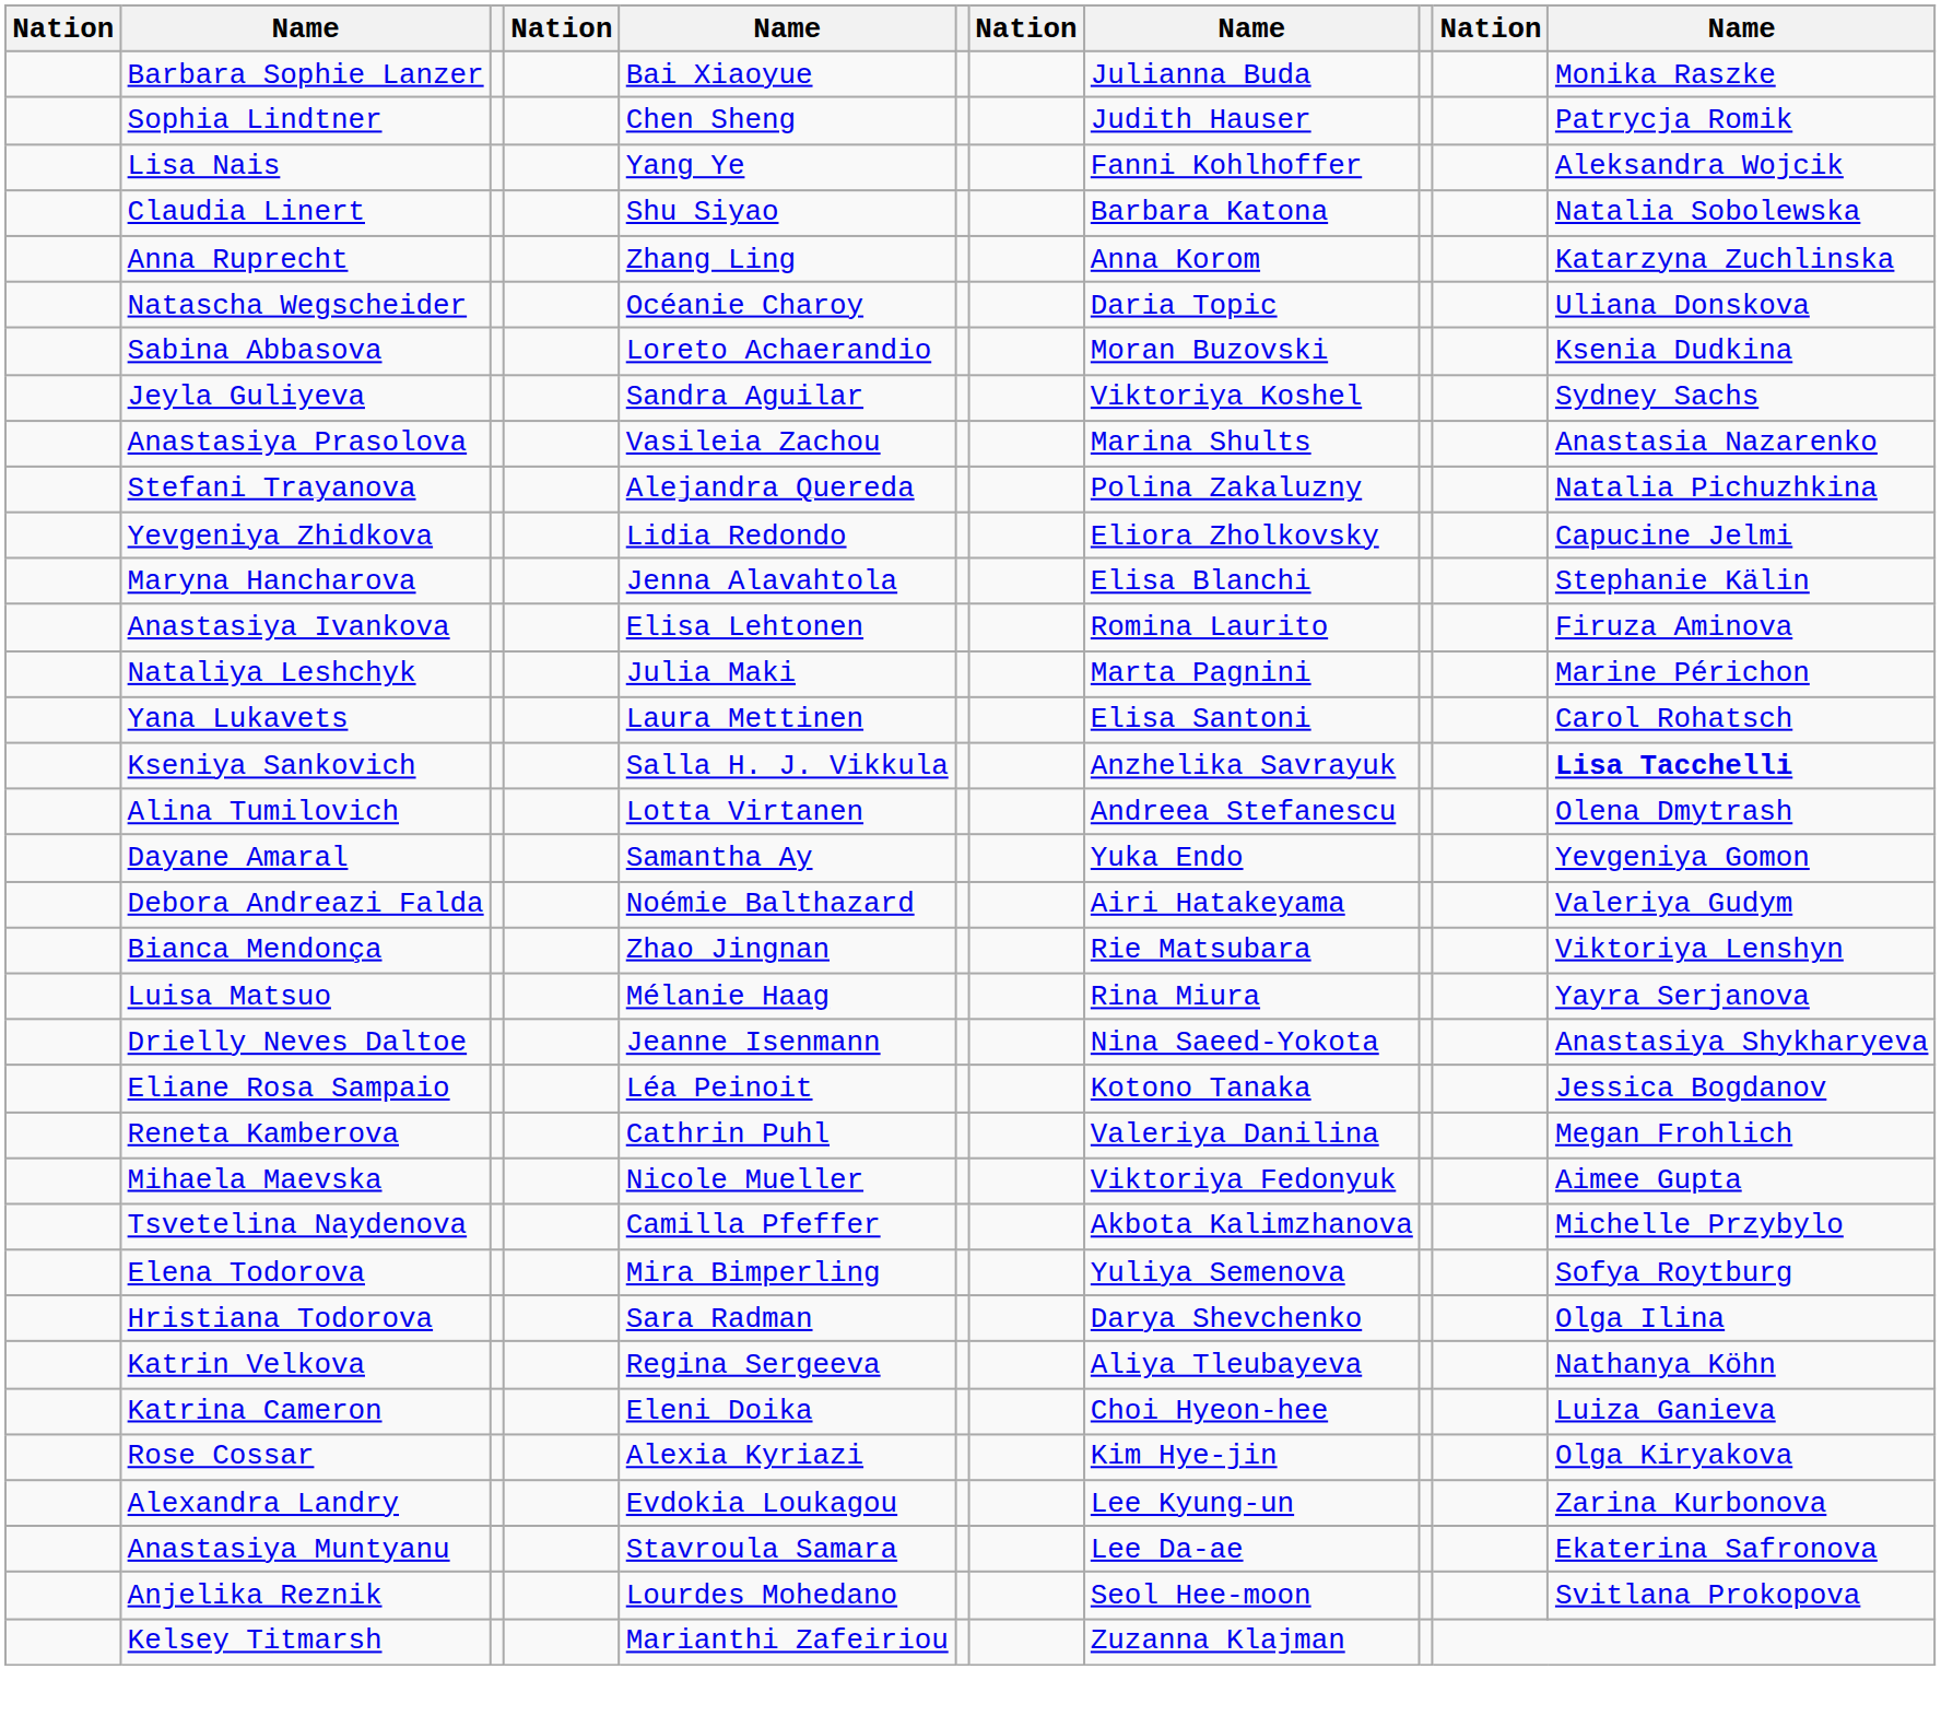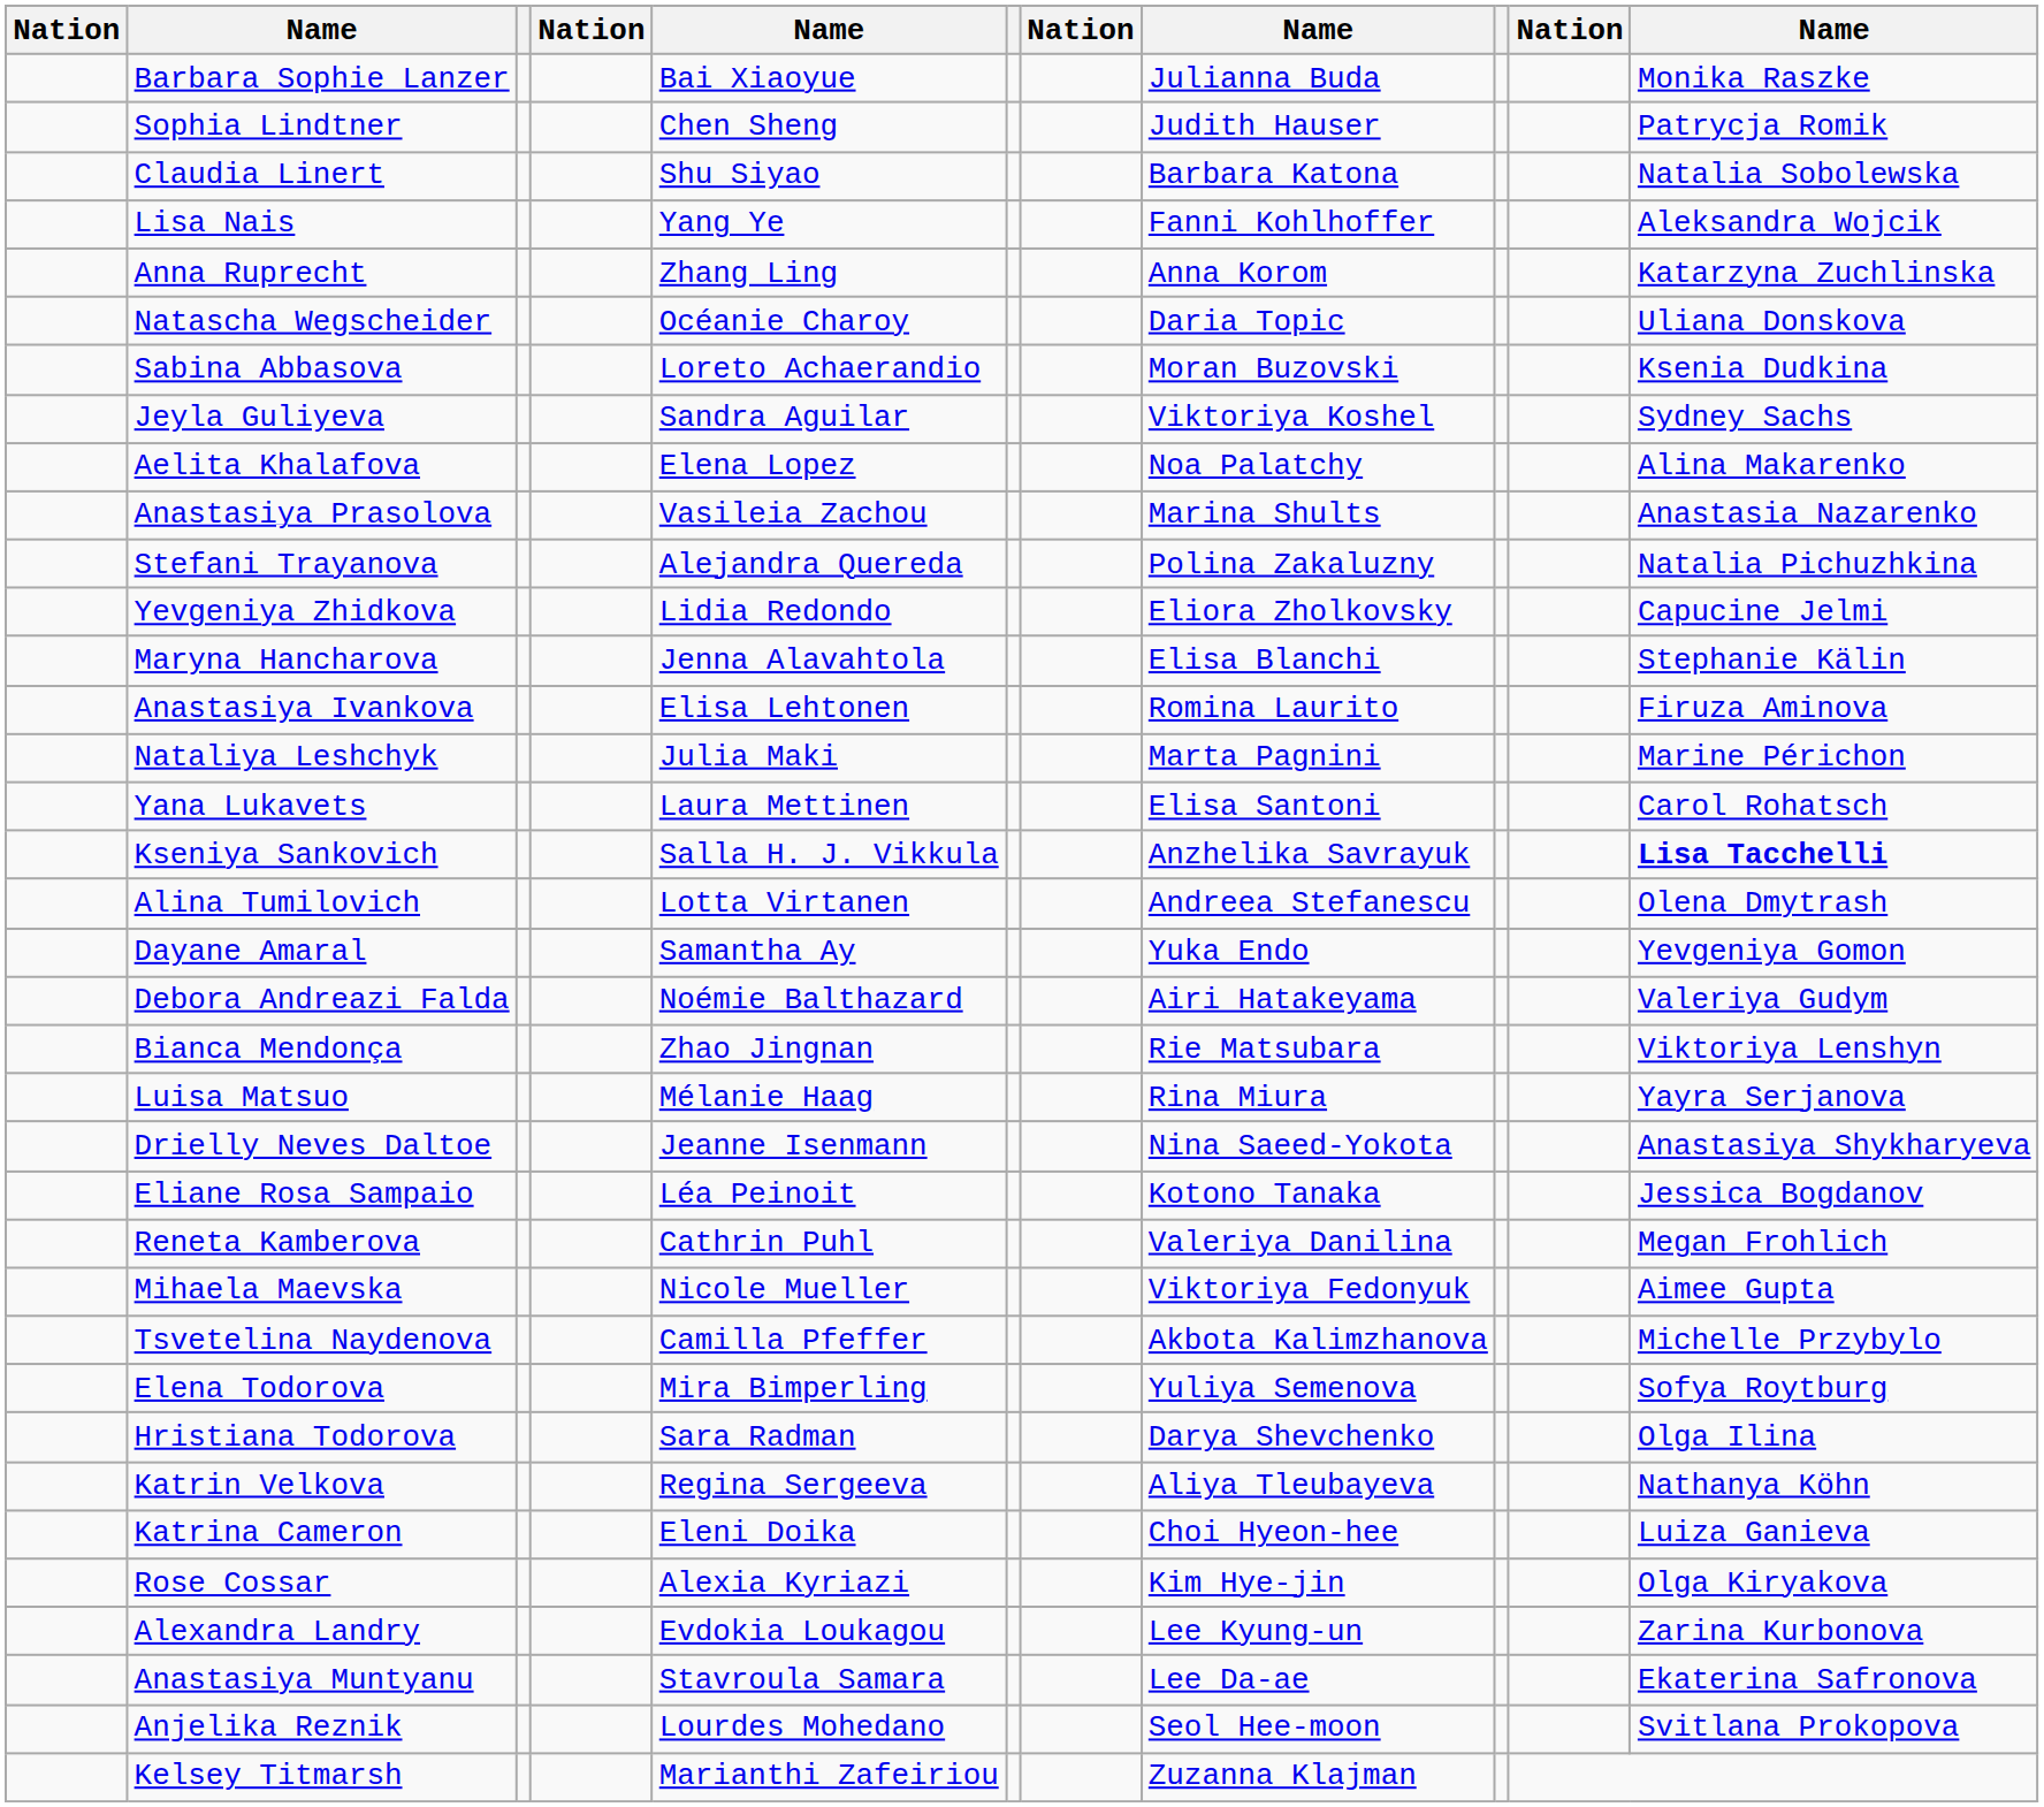rows swapped: Claudia Linert <-> Lisa Nais
+ row: Aelita Khalafova | Elena Lopez | Noa Palatchy | Alina Makarenko
